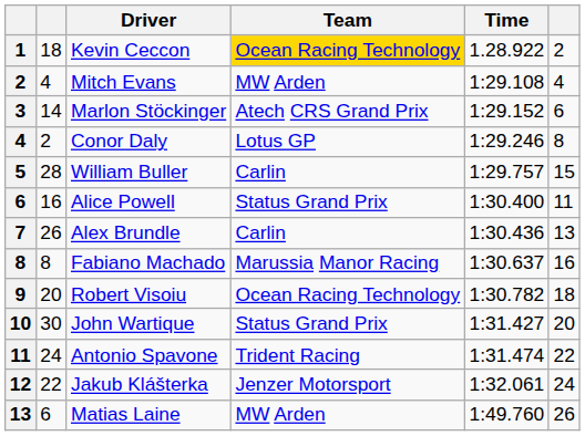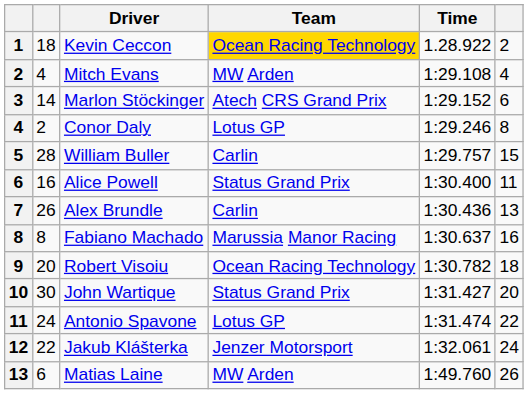Antonio Spavone | Team: Trident Racing -> Lotus GP
